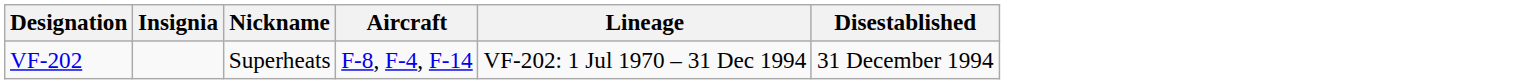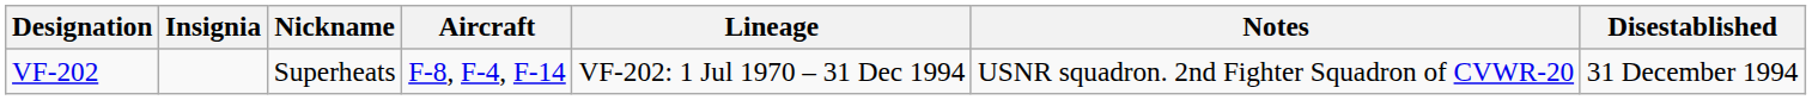+ column: Notes | USNR squadron. 2nd Fighter Squadron of CVWR-20
